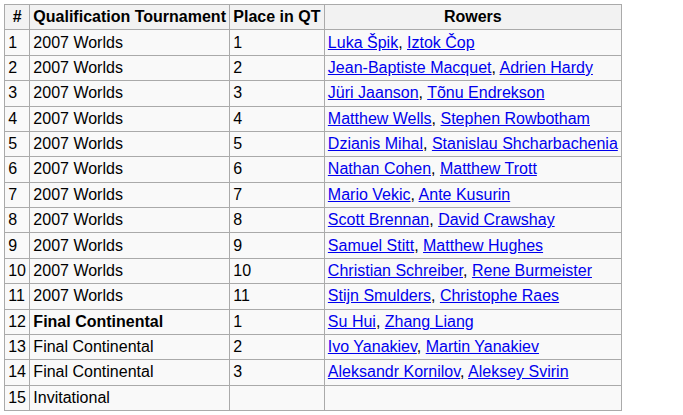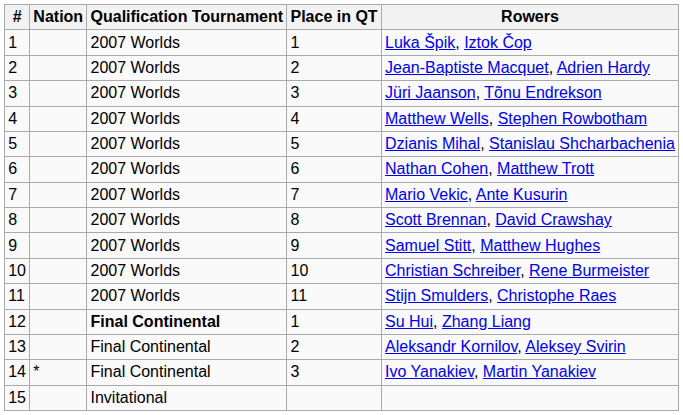+ column: Nation | *
13 | Rowers: Ivo Yanakiev, Martin Yanakiev -> Aleksandr Kornilov, Aleksey Svirin
14 | Rowers: Aleksandr Kornilov, Aleksey Svirin -> Ivo Yanakiev, Martin Yanakiev
